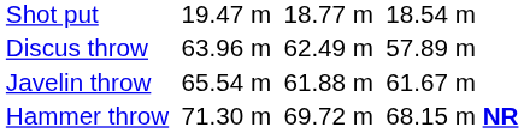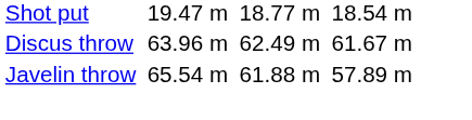Discus throw | column 7: 57.89 m -> 61.67 m
Javelin throw | column 7: 61.67 m -> 57.89 m
- row: Hammer throw | 71.30 m | 69.72 m | 68.15 m NR
